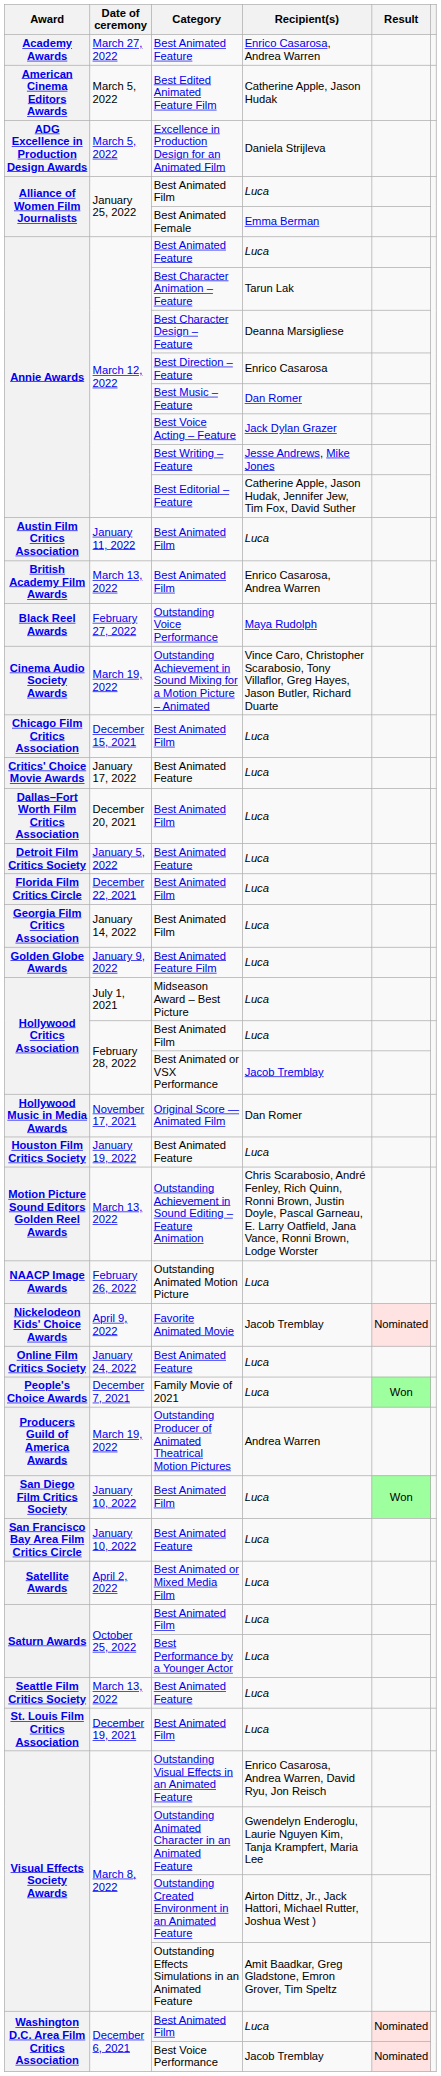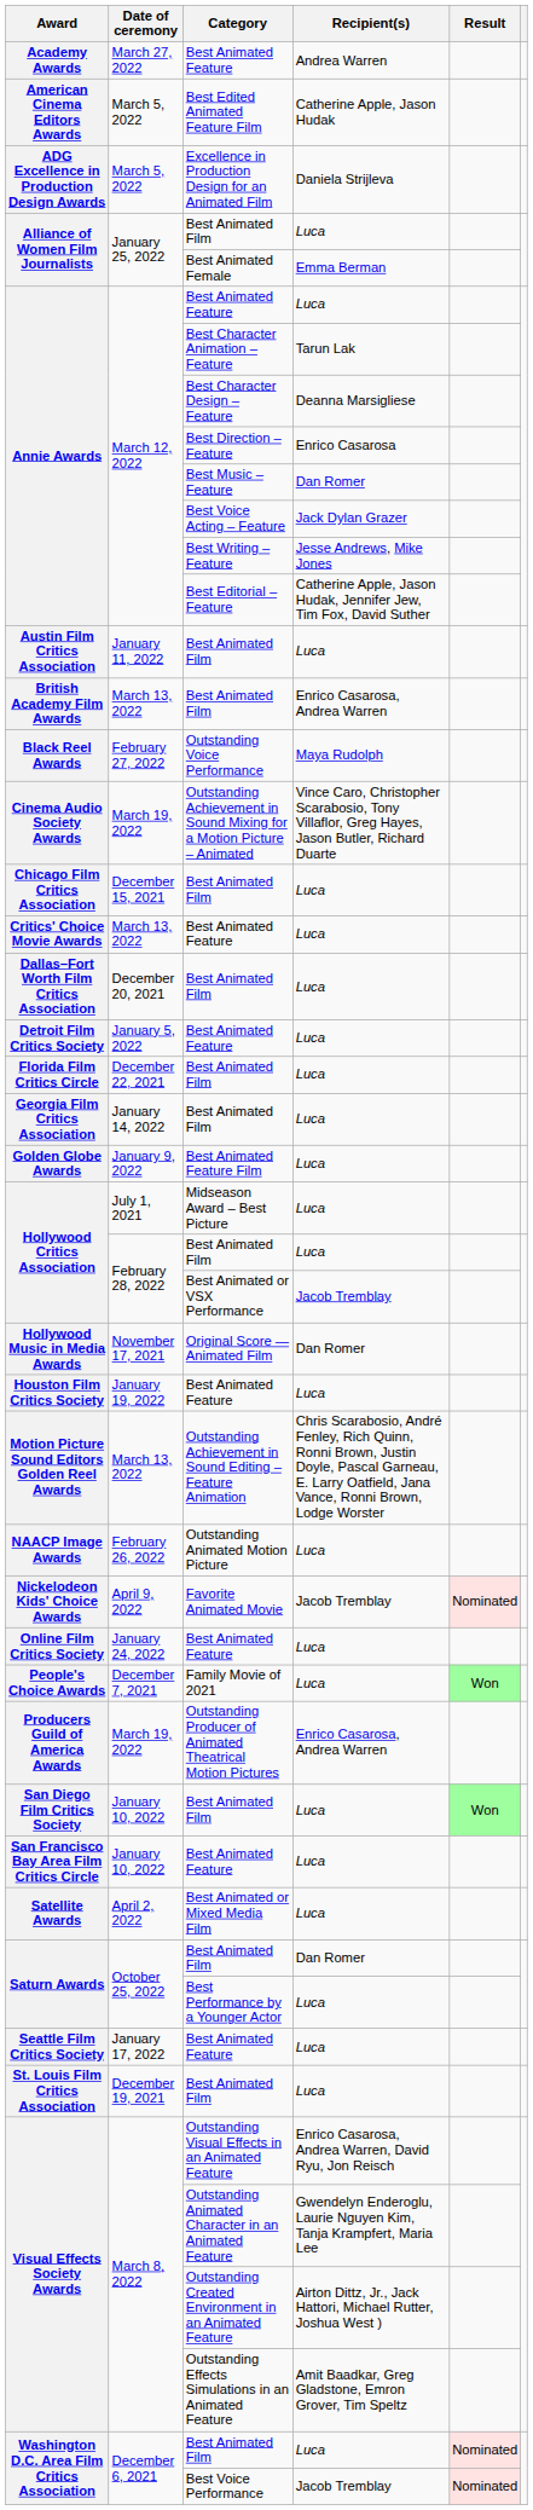Academy Awards | Recipient(s): Enrico Casarosa, Andrea Warren -> Andrea Warren
Critics' Choice Movie Awards | Date of ceremony: January 17, 2022 -> March 13, 2022
Producers Guild of America Awards | Recipient(s): Andrea Warren -> Enrico Casarosa, Andrea Warren
Saturn Awards / Best Animated Film | Recipient(s): Luca -> Dan Romer
Seattle Film Critics Society | Date of ceremony: March 13, 2022 -> January 17, 2022
